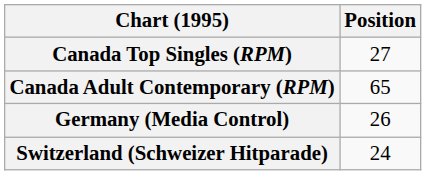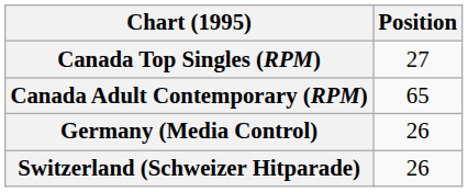Switzerland (Schweizer Hitparade) | Position: 24 -> 26
